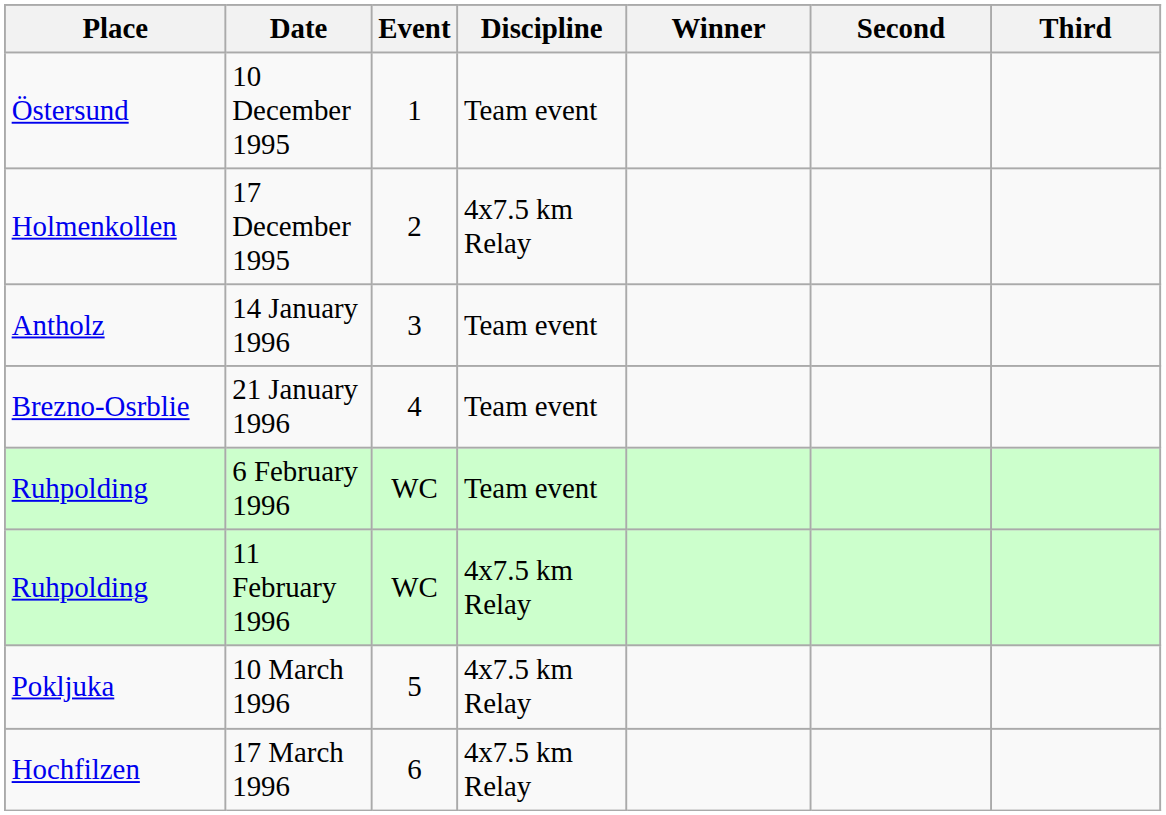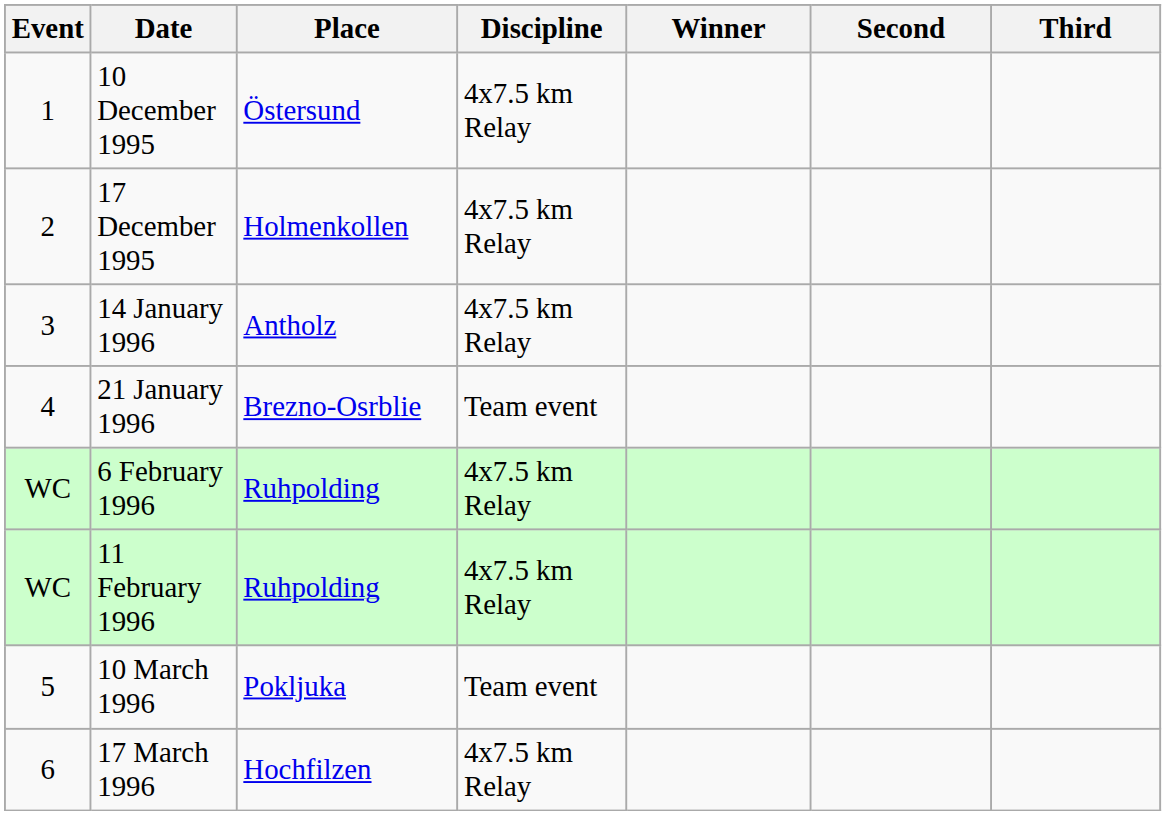columns swapped: Event <-> Place
10 December 1995 | Discipline: Team event -> 4x7.5 km Relay
14 January 1996 | Discipline: Team event -> 4x7.5 km Relay
6 February 1996 | Discipline: Team event -> 4x7.5 km Relay
10 March 1996 | Discipline: 4x7.5 km Relay -> Team event
